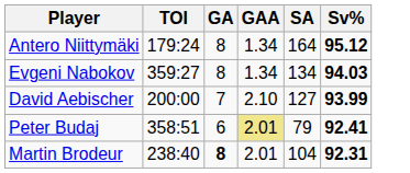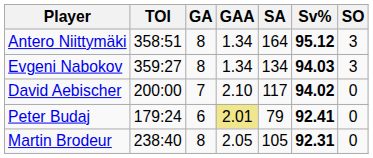+ column: SO | 3 | 3 | 0 | 0 | 0
Antero Niittymäki | TOI: 179:24 -> 358:51
David Aebischer | SA: 127 -> 117
David Aebischer | Sv%: 93.99 -> 94.02
Peter Budaj | TOI: 358:51 -> 179:24
Martin Brodeur | GA: bold -> normal
Martin Brodeur | GAA: 2.01 -> 2.05
Martin Brodeur | SA: 104 -> 105
